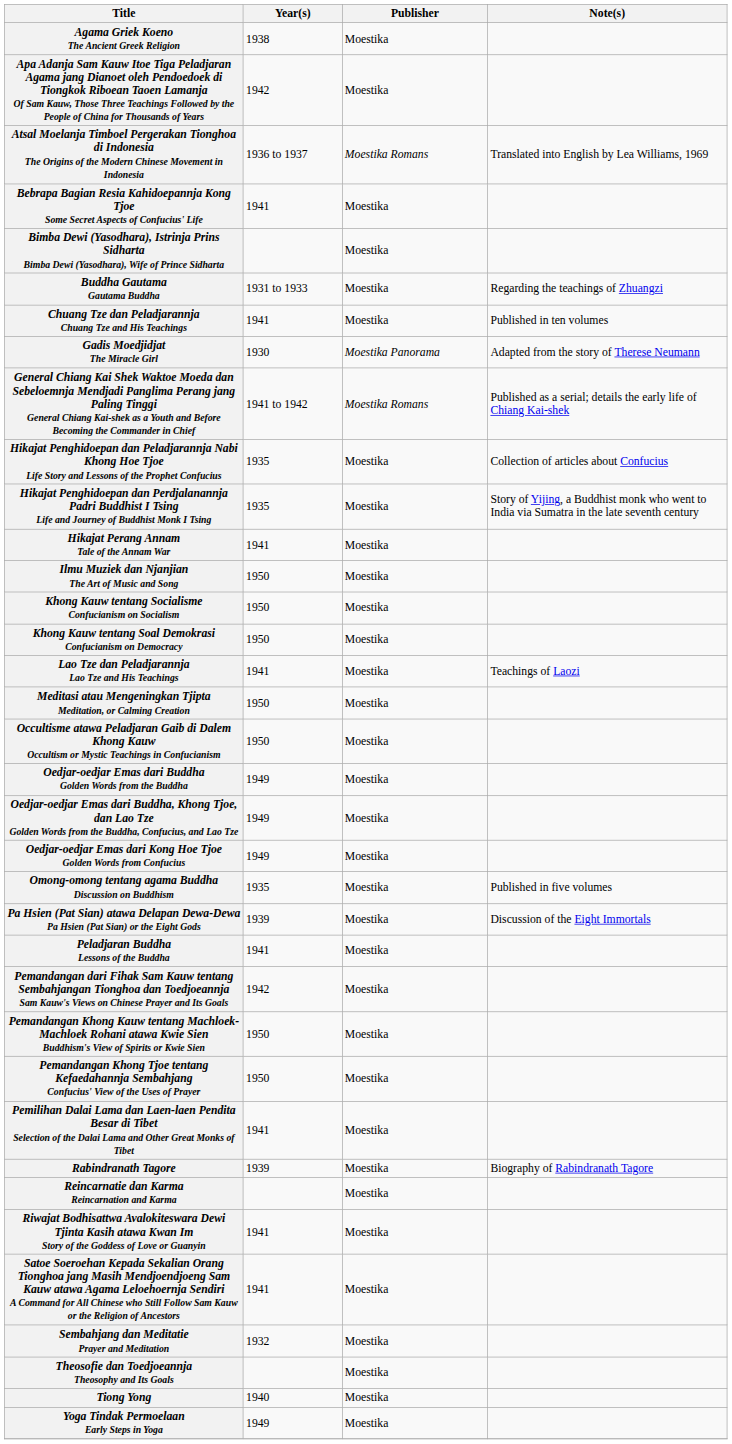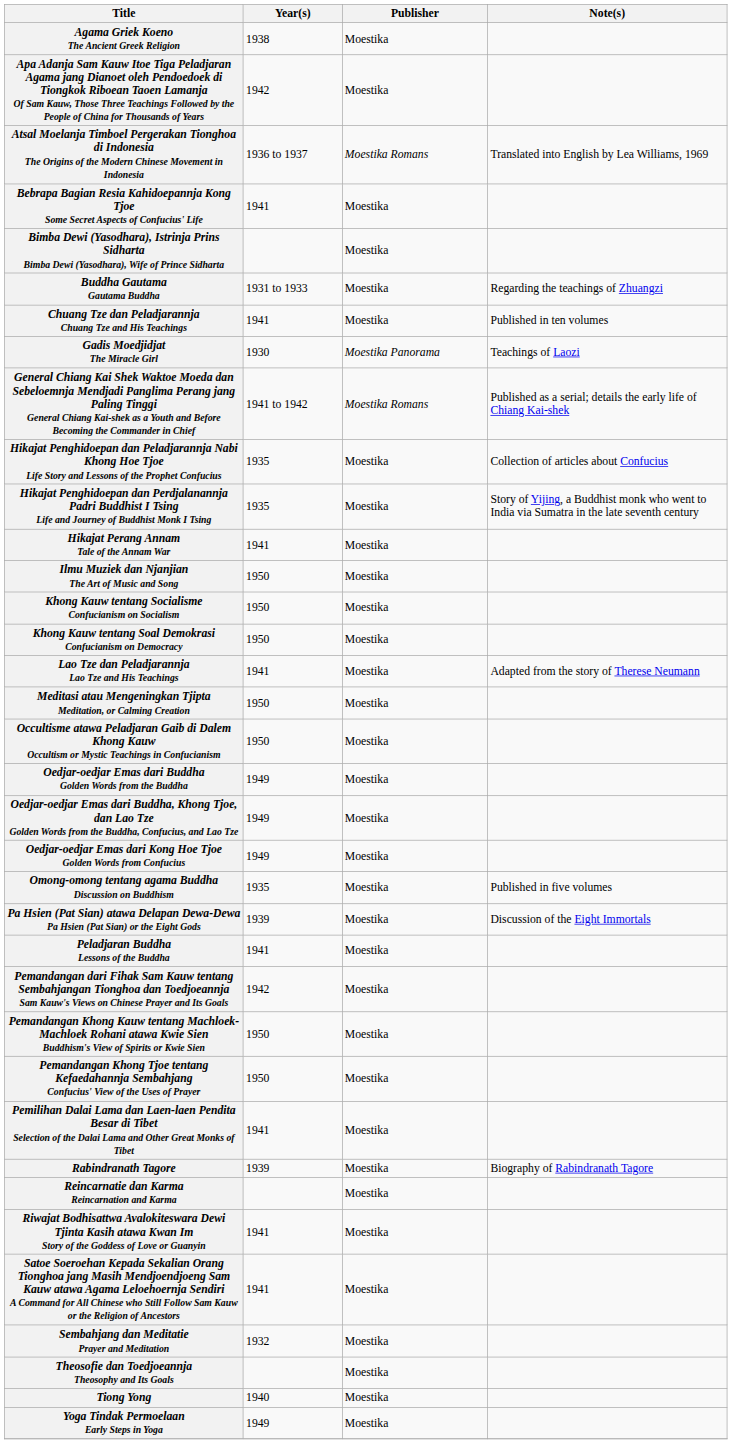Gadis Moedjidjat The Miracle Girl | Note(s): Adapted from the story of Therese Neumann -> Teachings of Laozi
Lao Tze dan Peladjarannja Lao Tze and His Teachings | Note(s): Teachings of Laozi -> Adapted from the story of Therese Neumann
